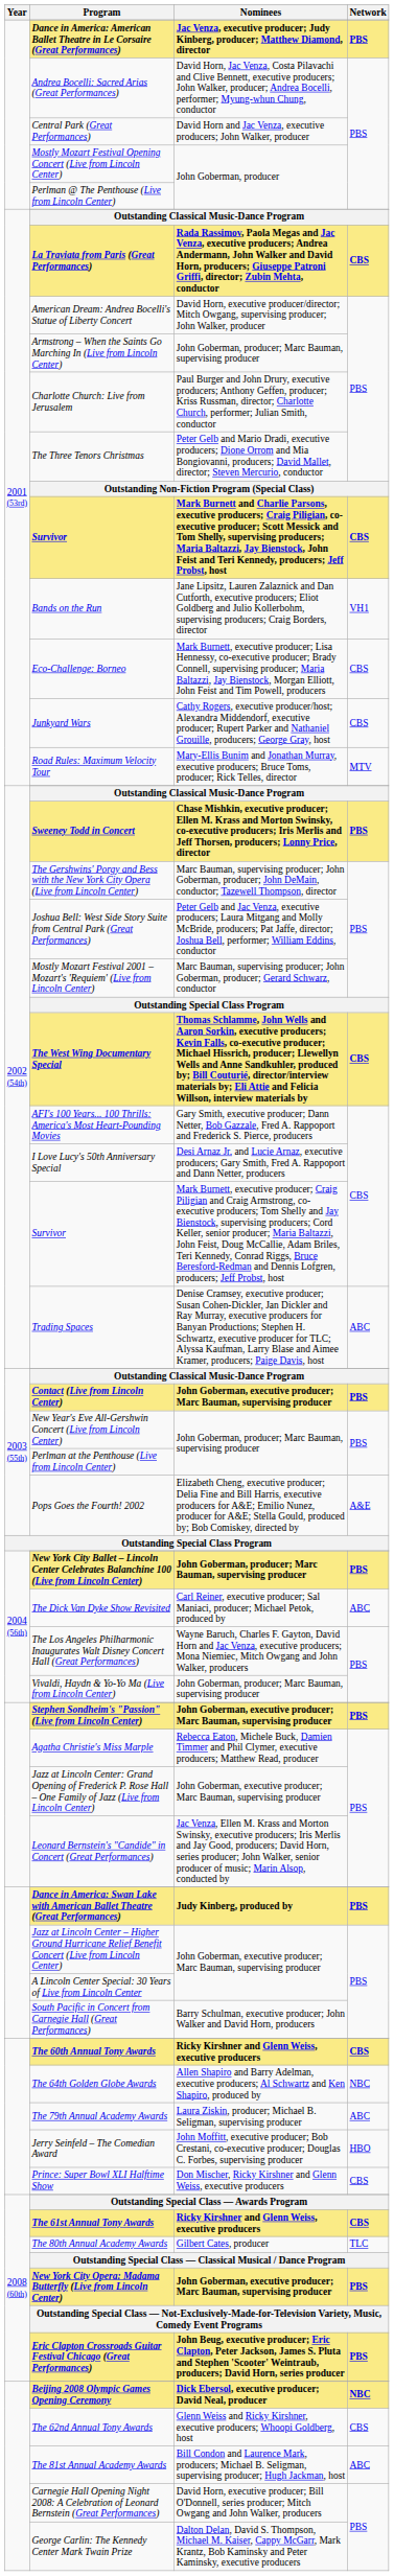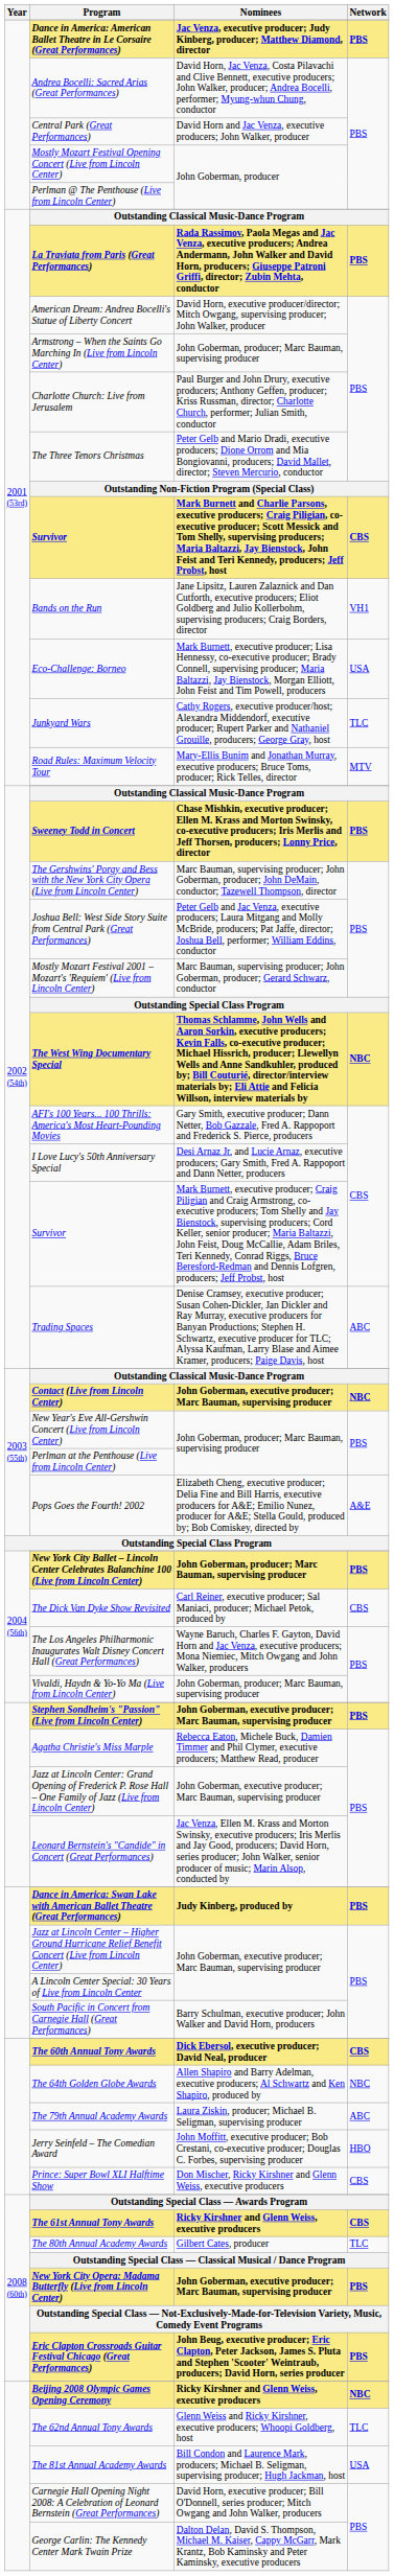La Traviata from Paris (Great Performances) | Network: CBS -> PBS
Eco-Challenge: Borneo | Network: CBS -> USA
Junkyard Wars | Network: CBS -> TLC
The West Wing Documentary Special | Network: CBS -> NBC
Contact (Live from Lincoln Center) | Network: PBS -> NBC
The Dick Van Dyke Show Revisited | Network: ABC -> CBS
The 60th Annual Tony Awards | Nominees: Ricky Kirshner and Glenn Weiss, executive producers -> Dick Ebersol, executive producer; David Neal, producer
Beijing 2008 Olympic Games Opening Ceremony | Nominees: Dick Ebersol, executive producer; David Neal, producer -> Ricky Kirshner and Glenn Weiss, executive producers
The 62nd Annual Tony Awards | Network: CBS -> TLC
The 81st Annual Academy Awards | Network: ABC -> USA
